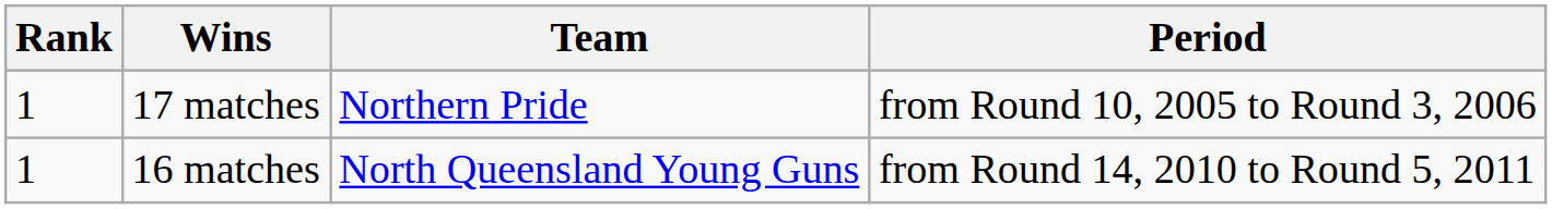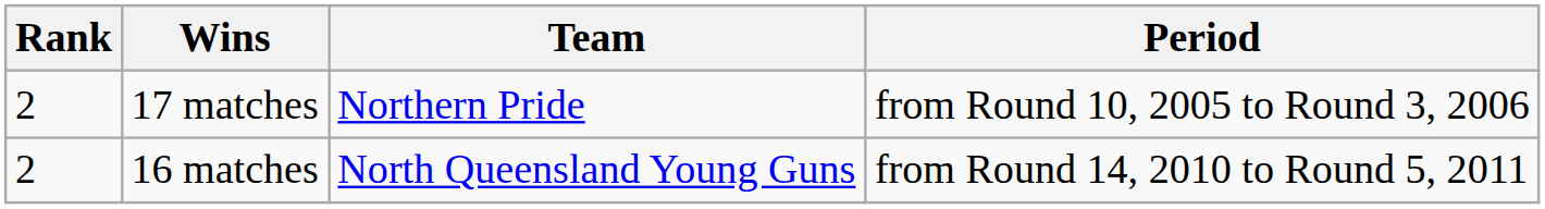17 matches | Rank: 1 -> 2
16 matches | Rank: 1 -> 2
